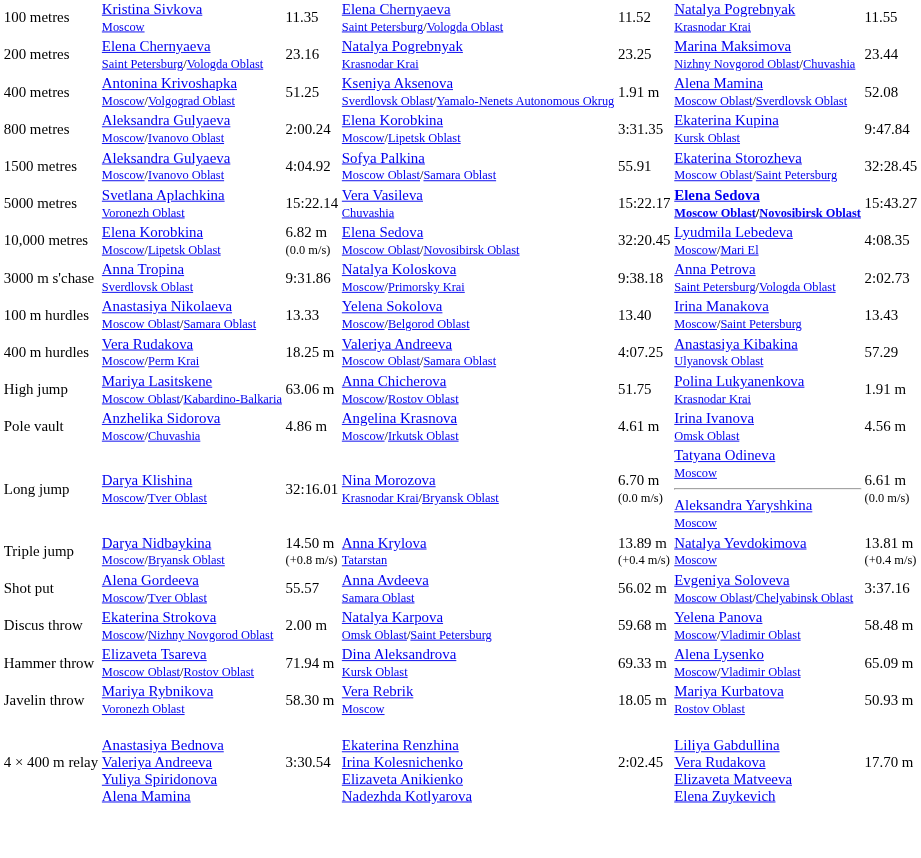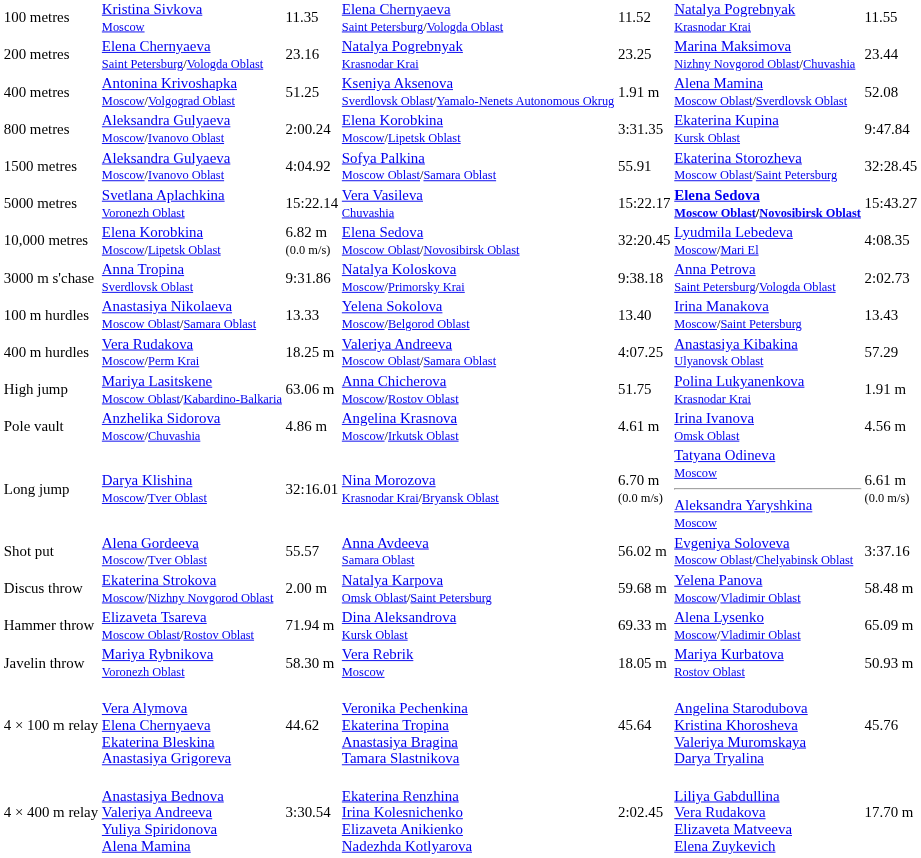- row: Triple jump | Darya Nidbaykina Moscow/Bryansk Oblast | 14.50 m (+0.8 m/s) | Anna Krylova Tatarstan | 13.89 m (+0.4 m/s) | Natalya Yevdokimova Moscow | 13.81 m (+0.4 m/s)
+ row: 4 × 100 m relay | Vera Alymova Elena Chernyaeva Ekaterina Bleskina Anastasiya Grigoreva | 44.62 | Veronika Pechenkina Ekaterina Tropina Anastasiya Bragina Tamara Slastnikova | 45.64 | Angelina Starodubova Kristina Khorosheva Valeriya Muromskaya Darya Tryalina | 45.76
